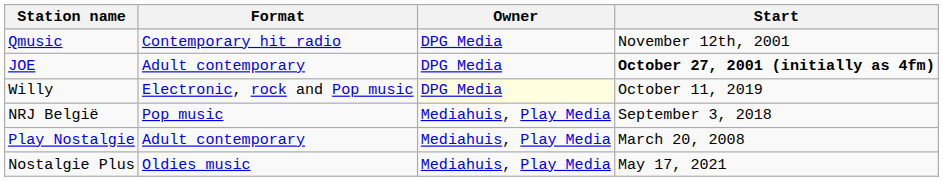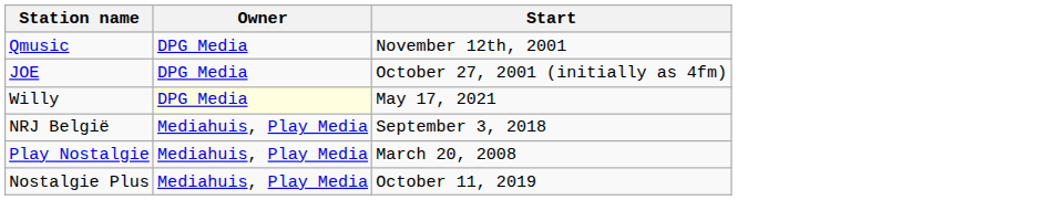- column: Format | Contemporary hit radio | Adult contemporary | Electronic, rock and Pop music | Pop music | Adult contemporary | Oldies music
JOE | Start: bold -> normal
Willy | Start: October 11, 2019 -> May 17, 2021
Nostalgie Plus | Start: May 17, 2021 -> October 11, 2019
